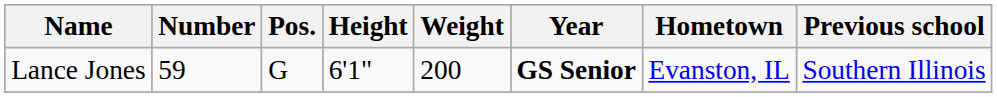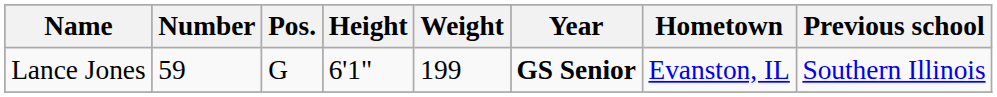Lance Jones | Weight: 200 -> 199
